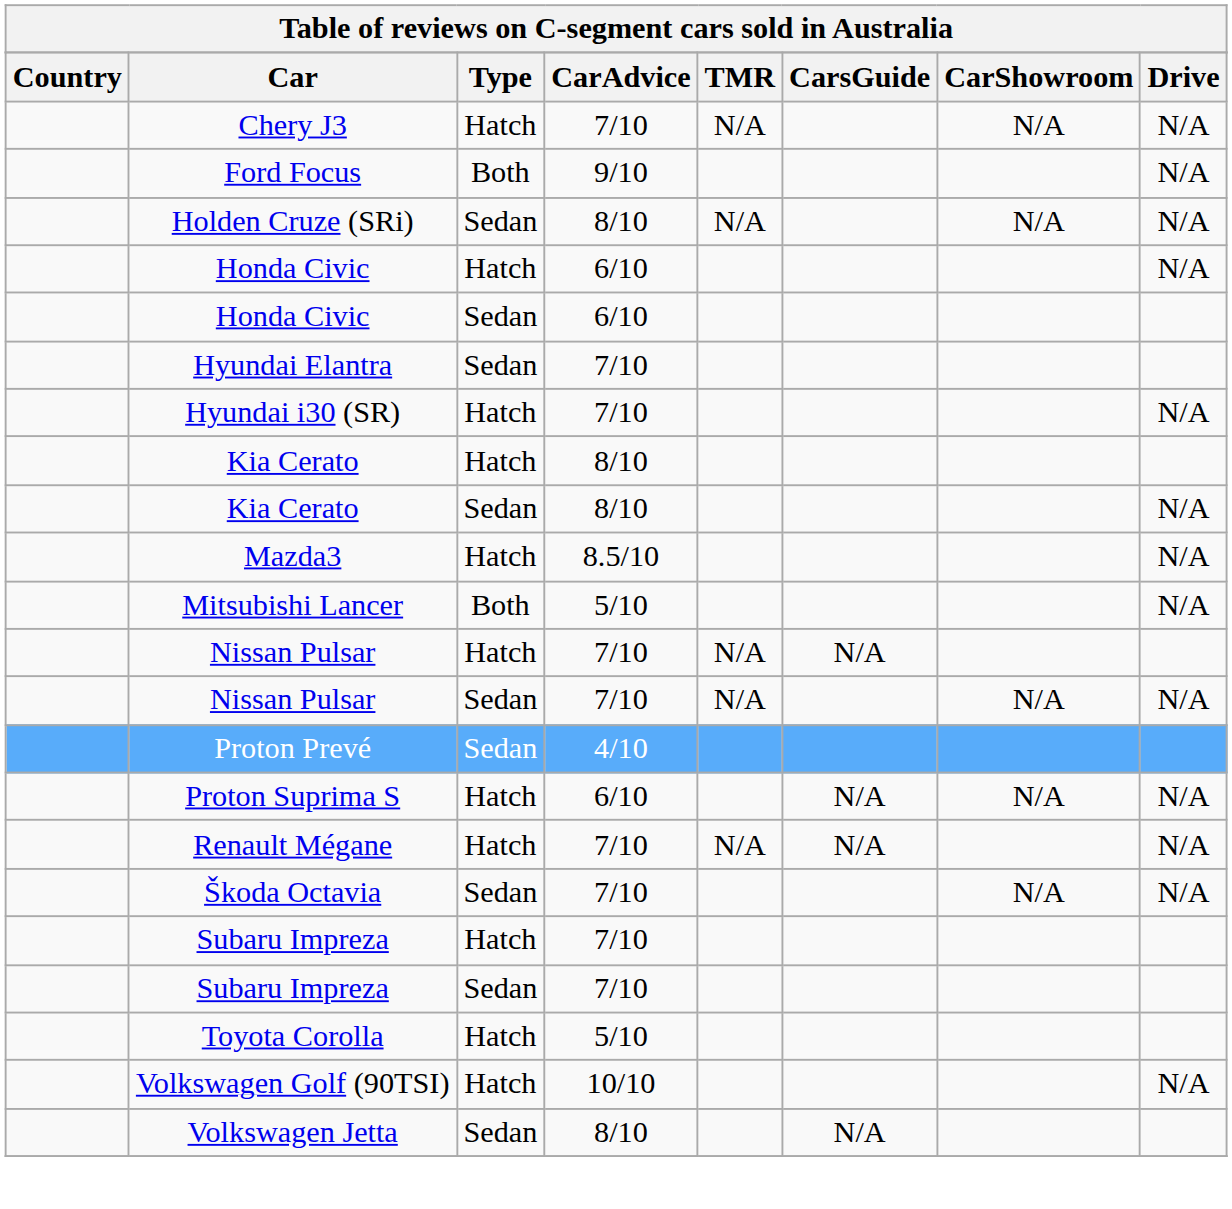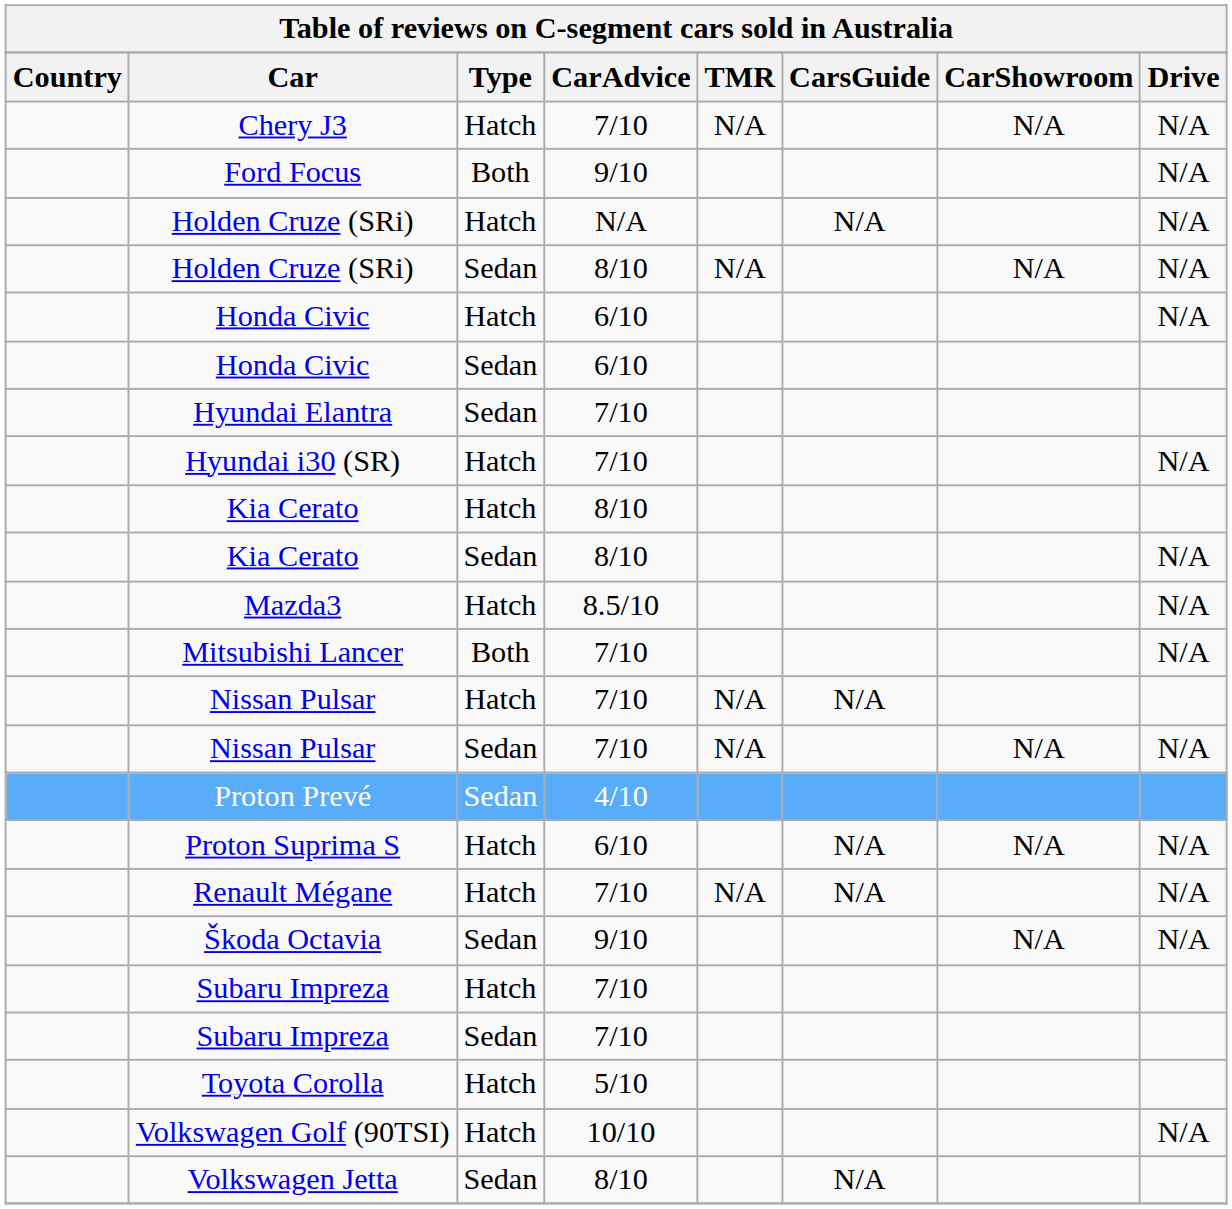+ row: Holden Cruze (SRi) | Hatch | N/A | N/A | N/A
Mitsubishi Lancer | CarAdvice: 5/10 -> 7/10
Škoda Octavia | CarAdvice: 7/10 -> 9/10
